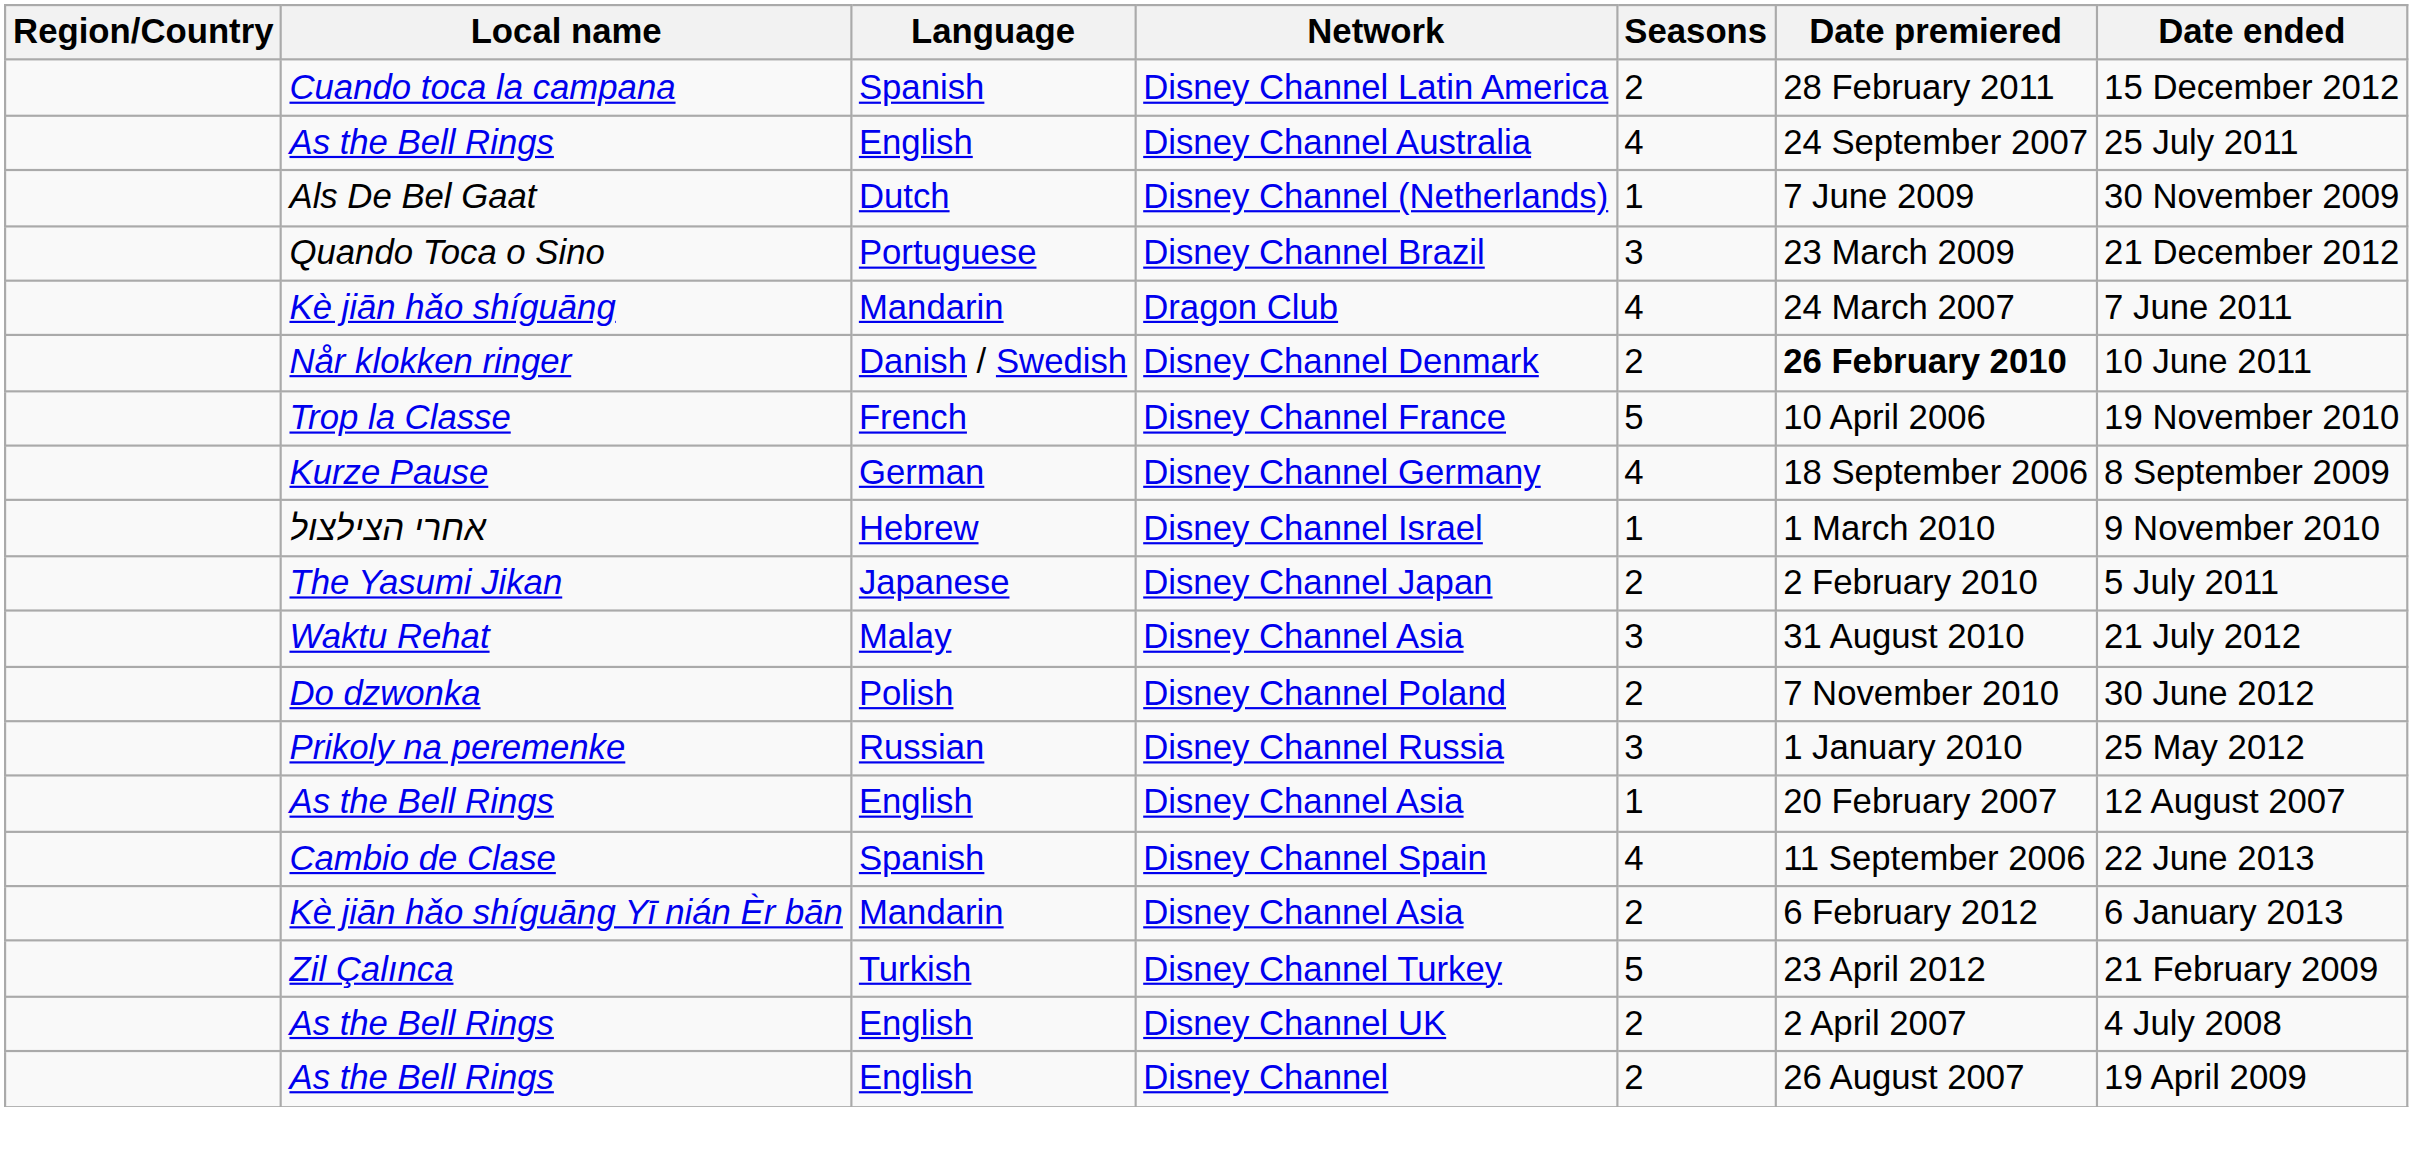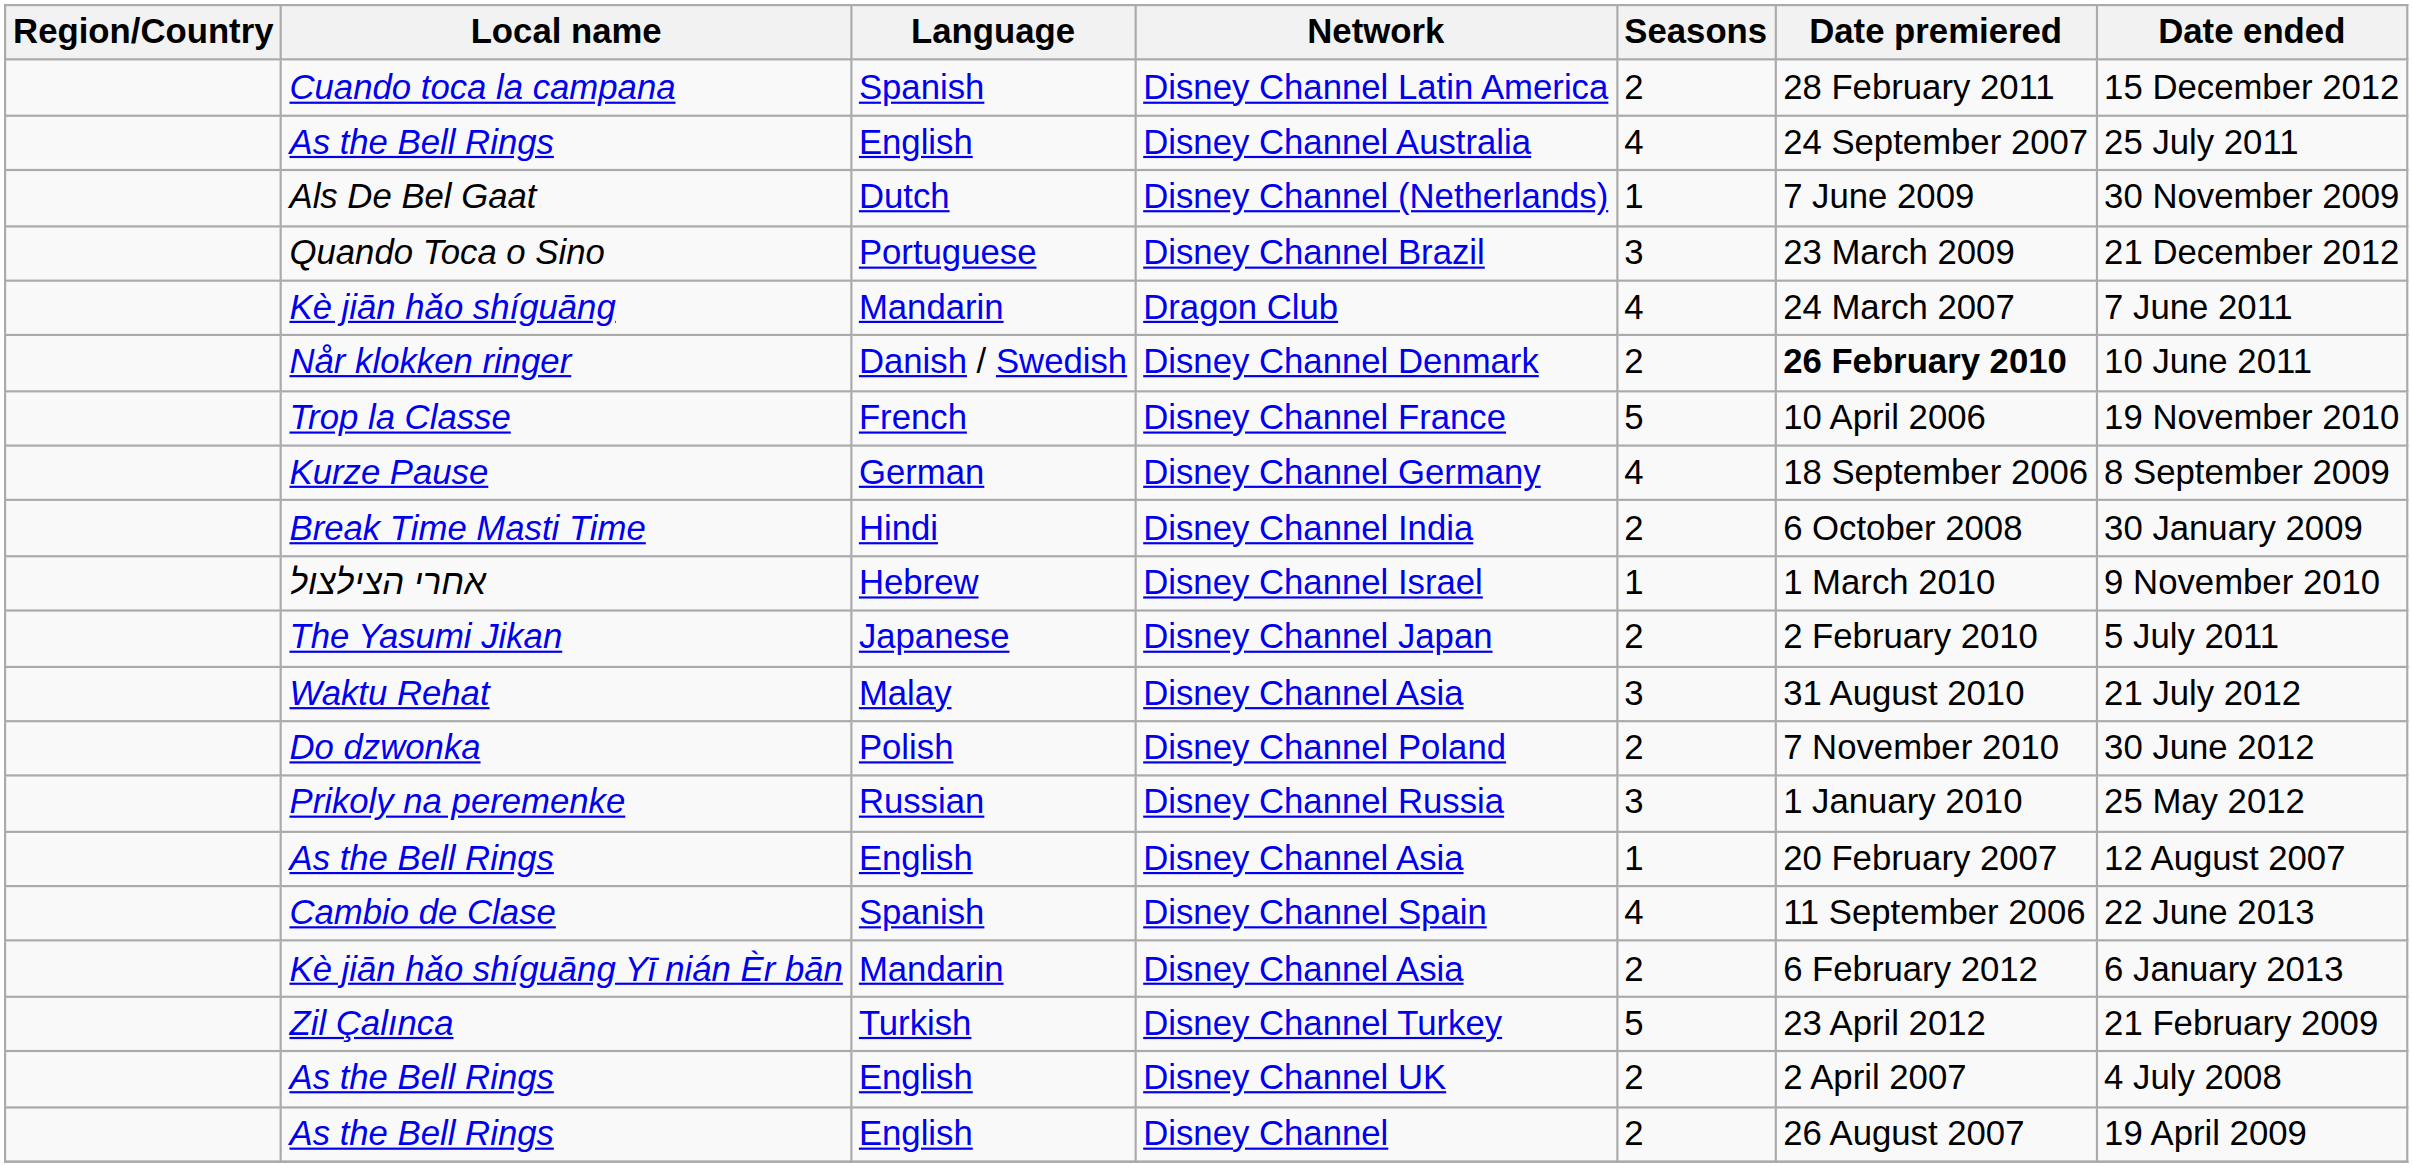+ row: Break Time Masti Time | Hindi | Disney Channel India | 2 | 6 October 2008 | 30 January 2009
